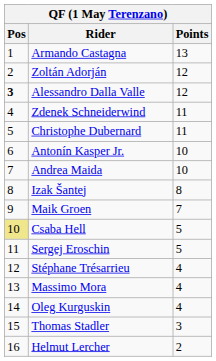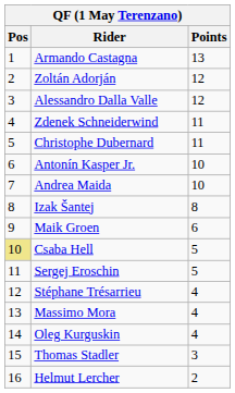Alessandro Dalla Valle | Pos: bold -> normal
Maik Groen | Points: 7 -> 6
